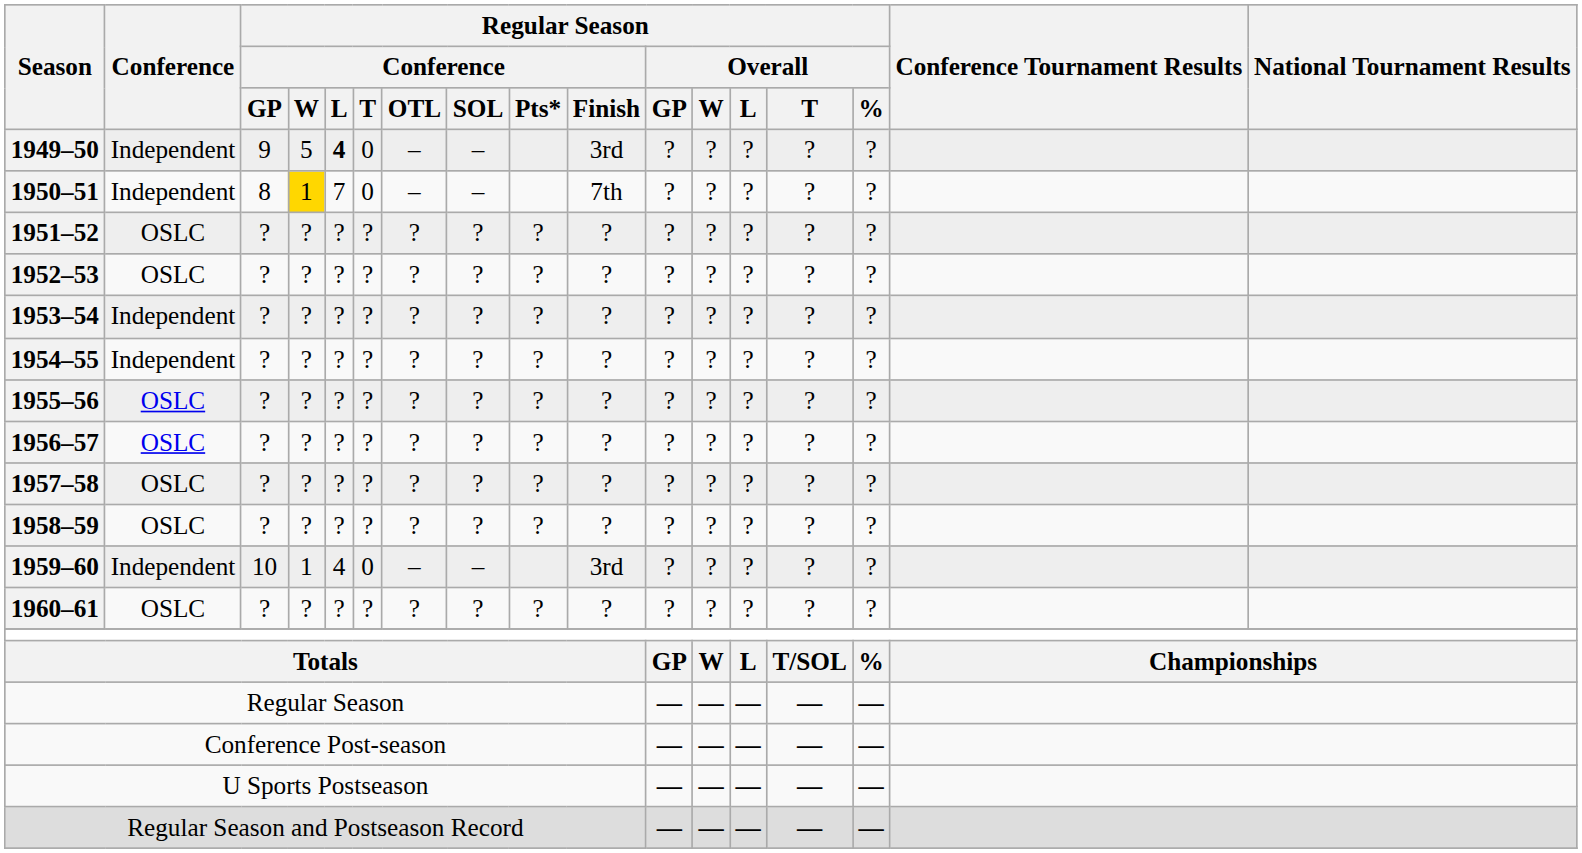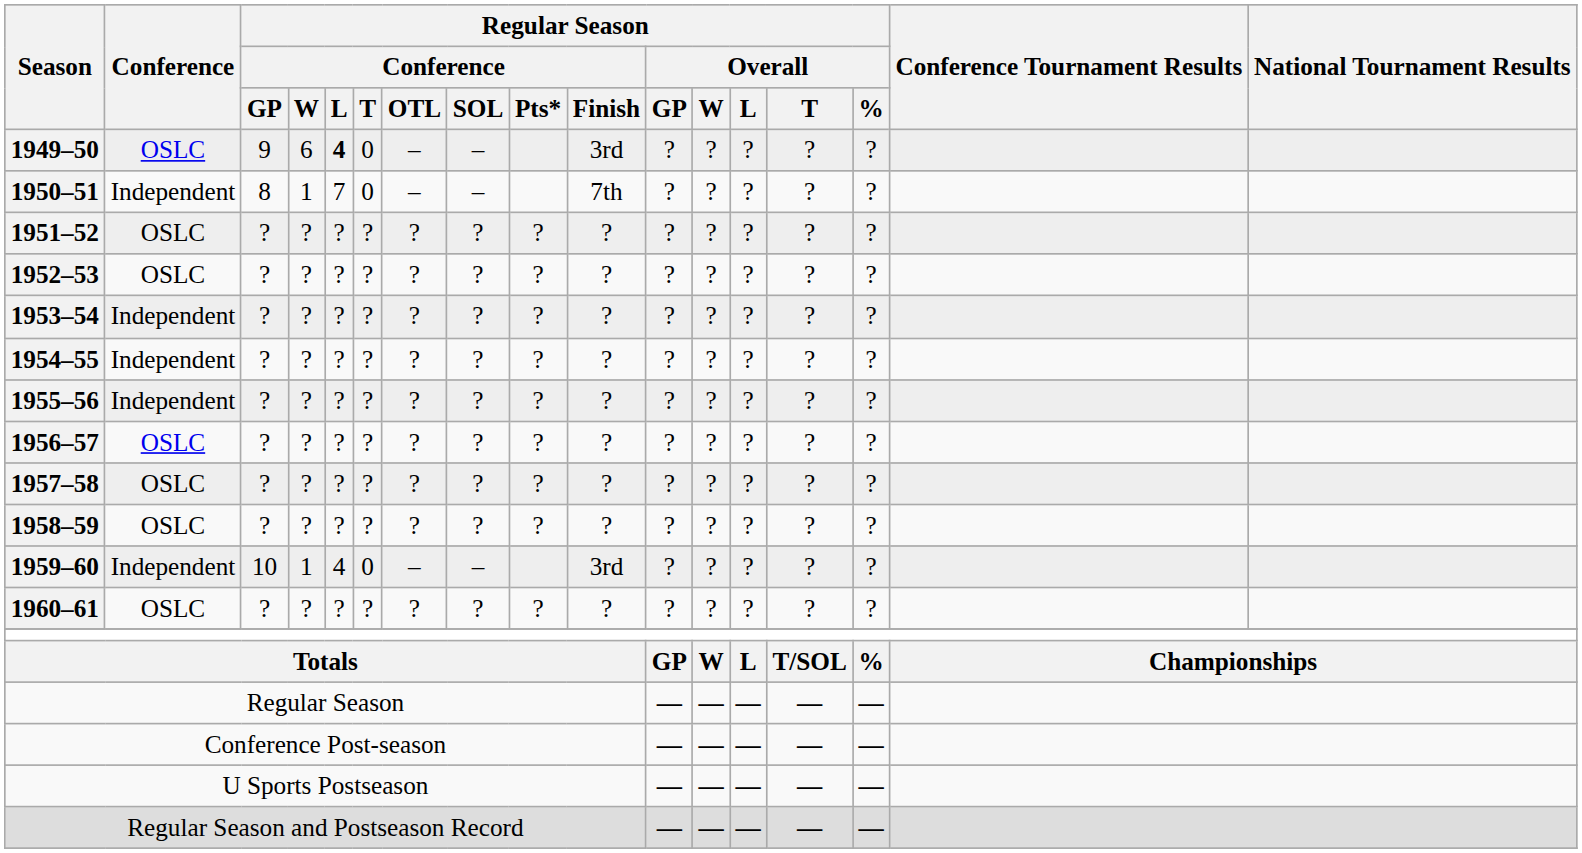1949–50 | Conference: Independent -> OSLC
1949–50 | Regular Season / Conference / W: 5 -> 6
1950–51 | Regular Season / Conference / W: gold background -> no background
1955–56 | Conference: OSLC -> Independent
